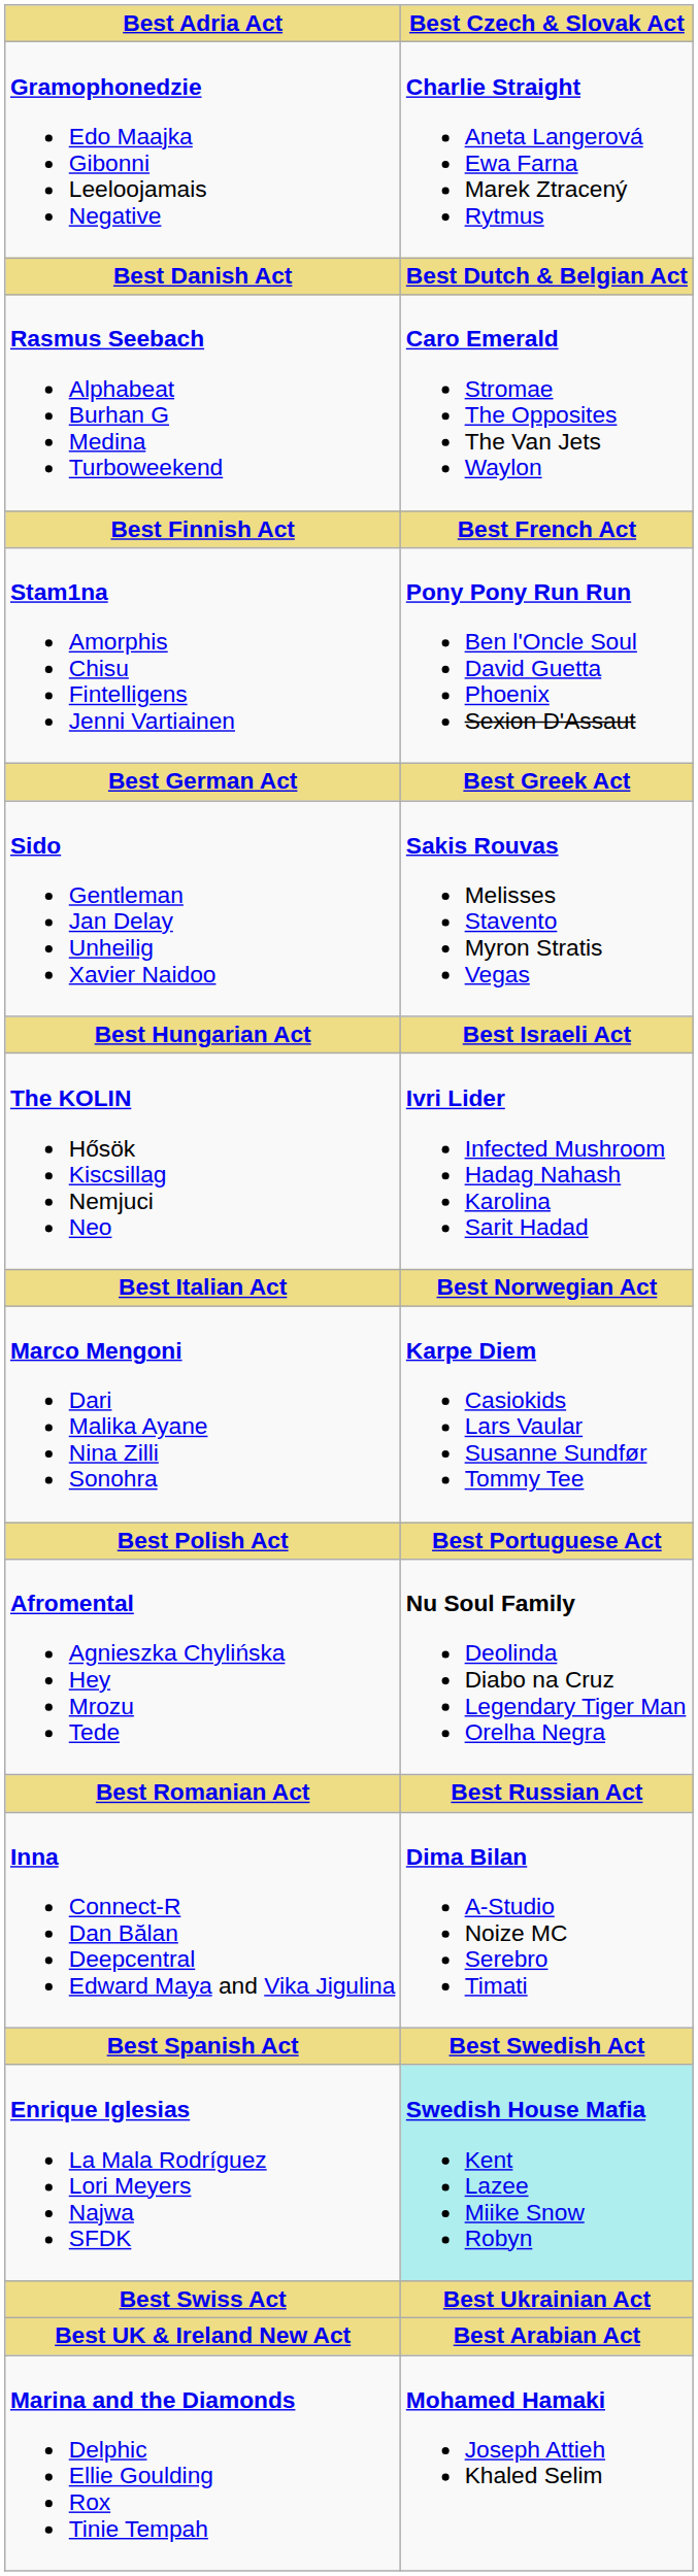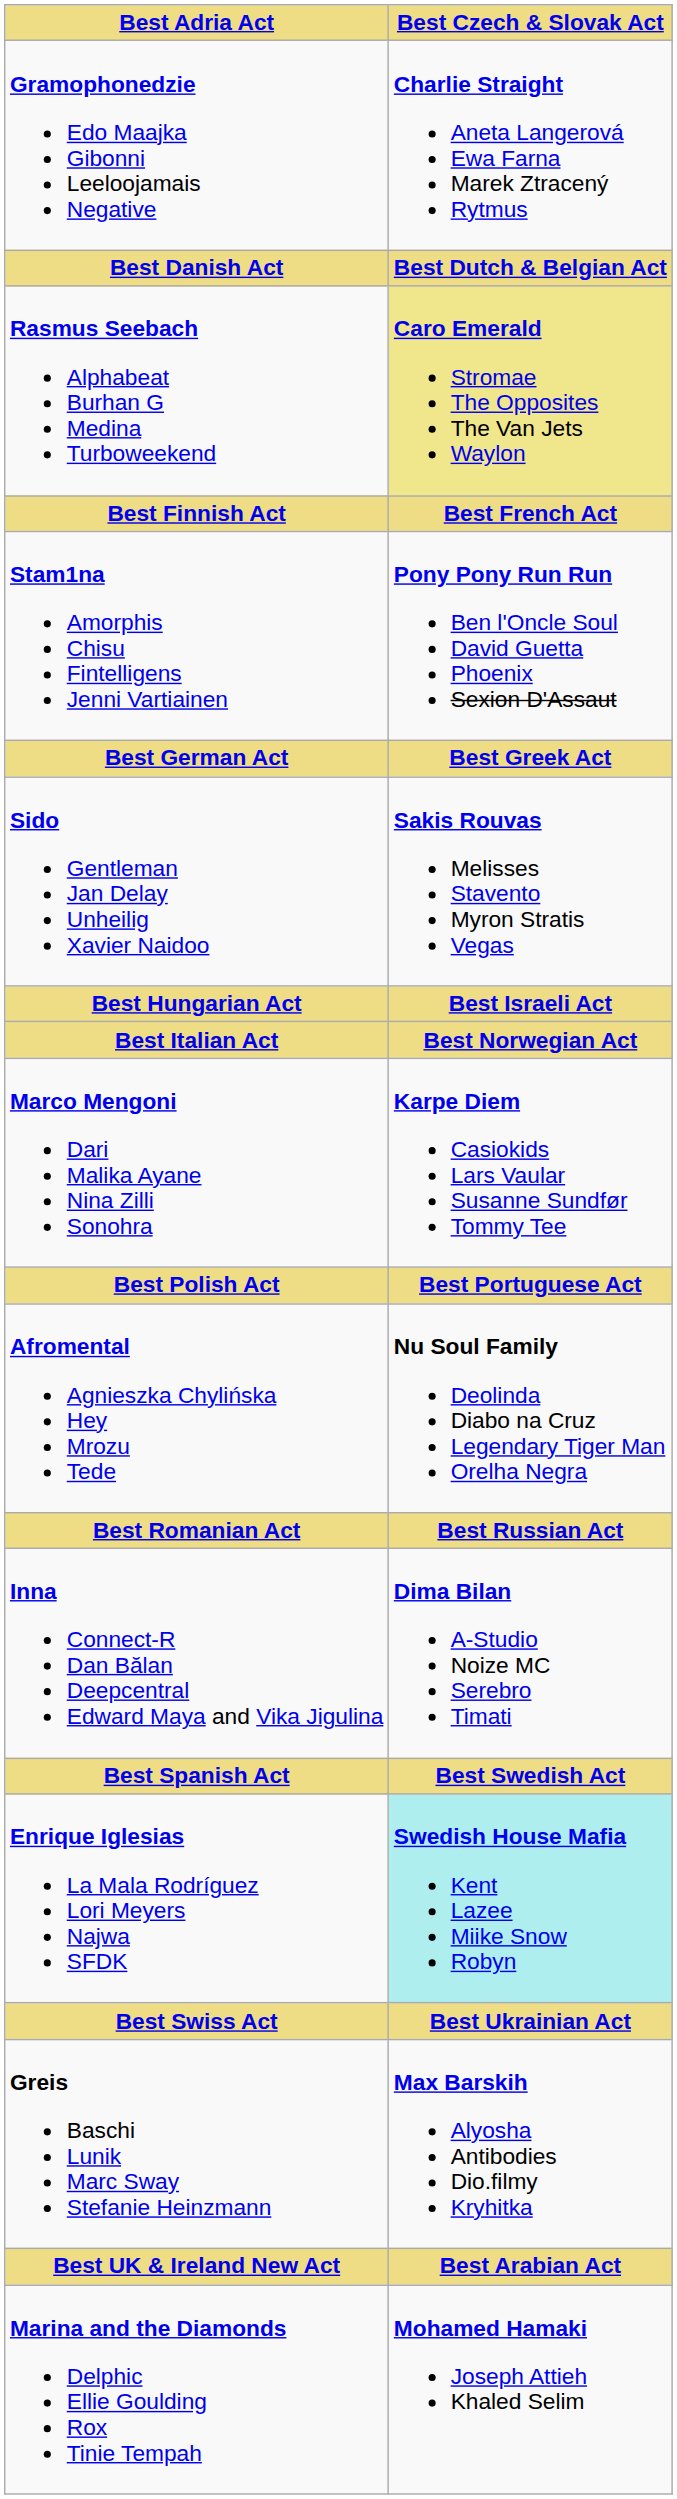Rasmus Seebach Alphabeat Burhan G Medina Turboweekend | Best Czech & Slovak Act: no background -> khaki background
- row: The KOLIN Hősök Kiscsillag Nemjuci Neo | Ivri Lider Infected Mushroom Hadag Nahash Karolina Sarit Hadad
+ row: Greis Baschi Lunik Marc Sway Stefanie Heinzmann | Max Barskih Alyosha Antibodies Dio.filmy Kryhitka
